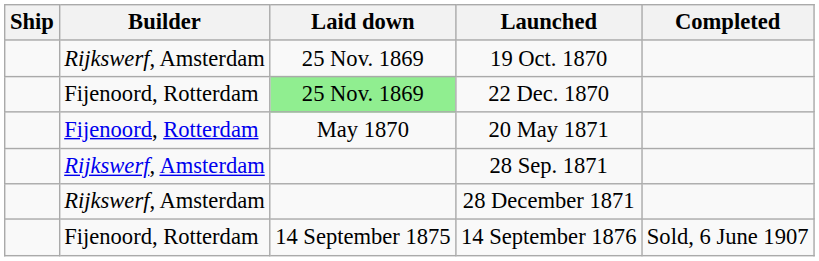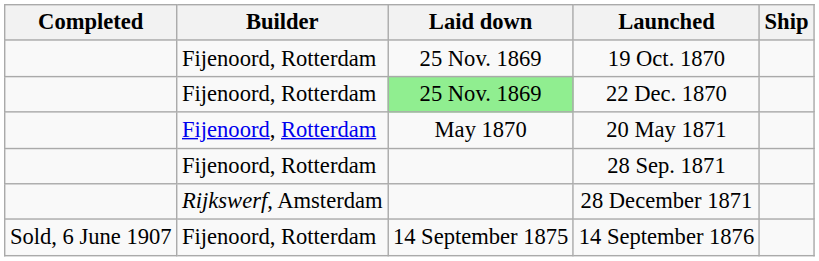columns swapped: Ship <-> Completed
19 Oct. 1870 | Builder: Rijkswerf, Amsterdam -> Fijenoord, Rotterdam
28 Sep. 1871 | Builder: Rijkswerf, Amsterdam -> Fijenoord, Rotterdam
